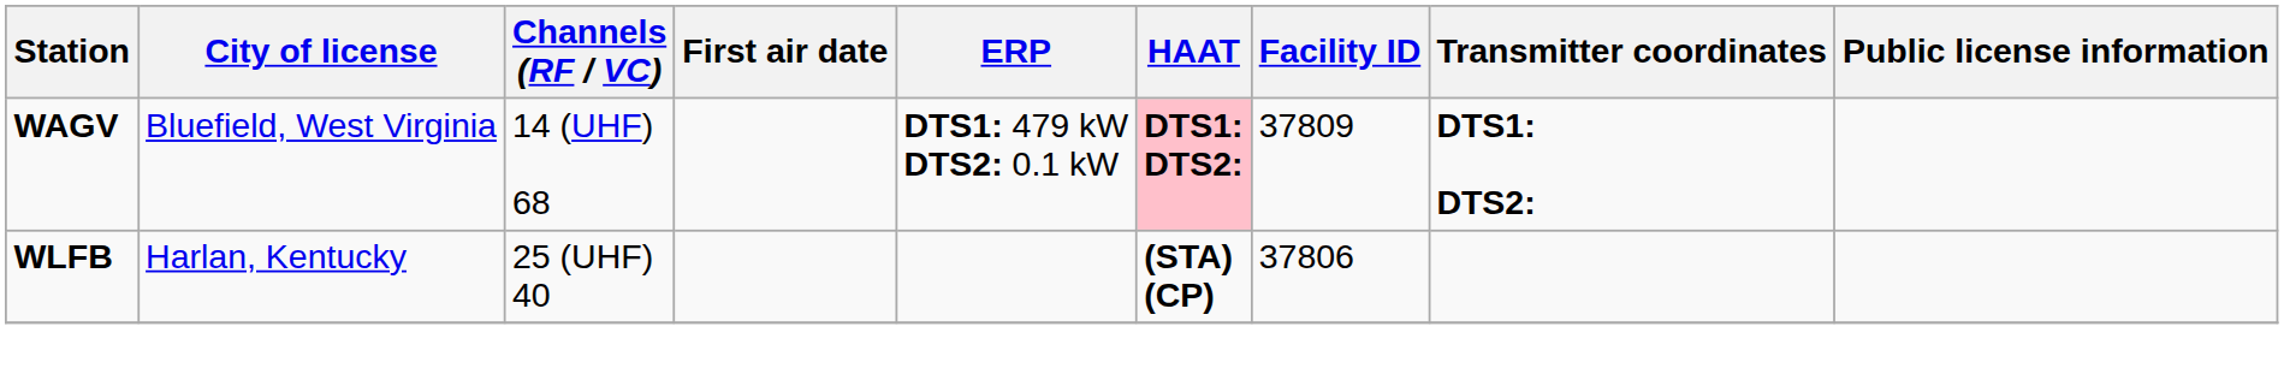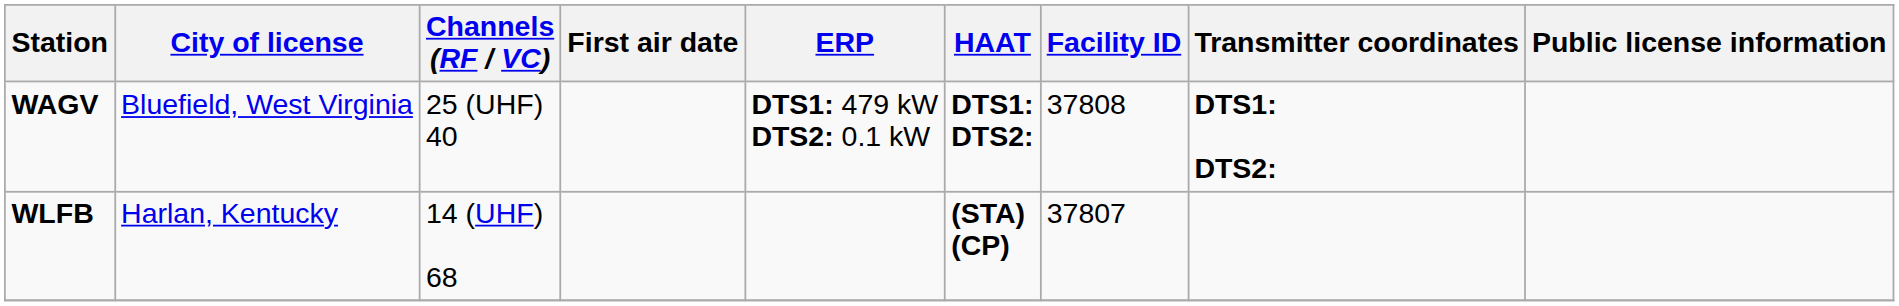WAGV | Channels (RF / VC): 14 (UHF) 68 -> 25 (UHF) 40
WAGV | HAAT: pink background -> no background
WAGV | Facility ID: 37809 -> 37808
WLFB | Channels (RF / VC): 25 (UHF) 40 -> 14 (UHF) 68
WLFB | Facility ID: 37806 -> 37807
